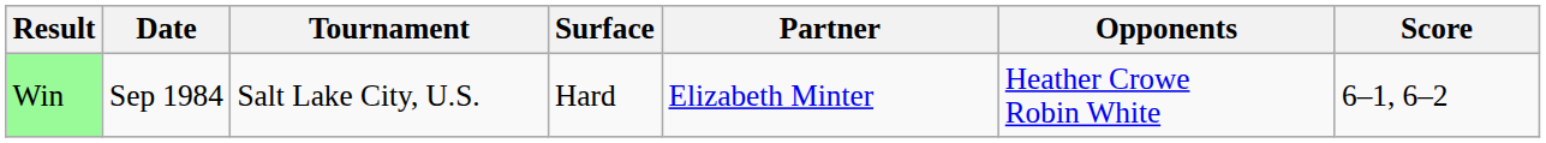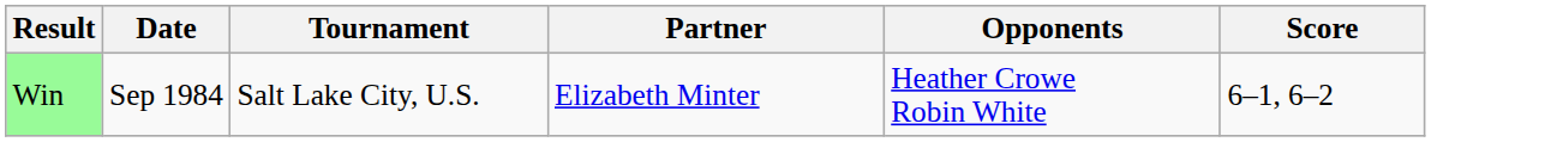- column: Surface | Hard
